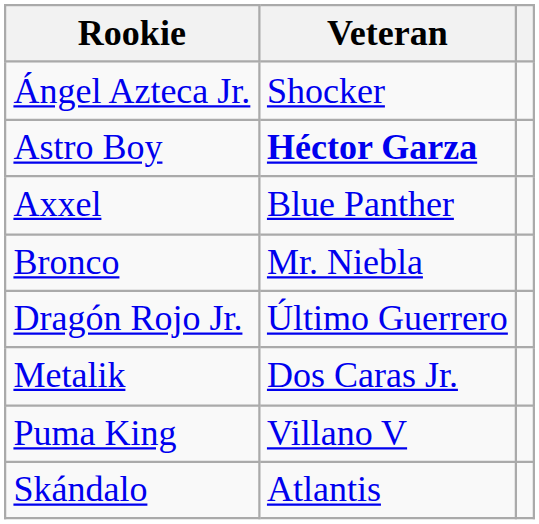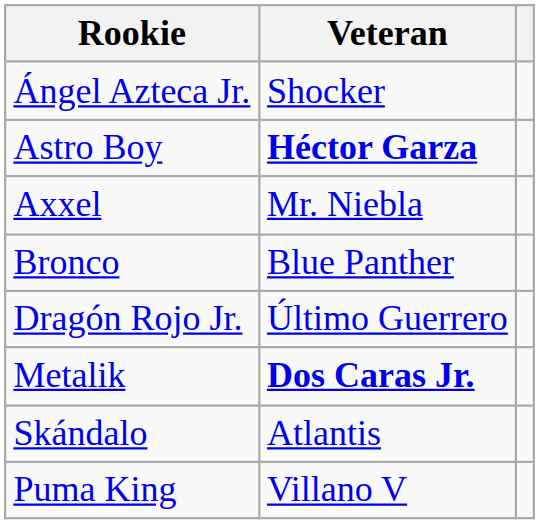Axxel | Veteran: Blue Panther -> Mr. Niebla
Bronco | Veteran: Mr. Niebla -> Blue Panther
Metalik | Veteran: normal -> bold
rows swapped: Puma King <-> Skándalo
